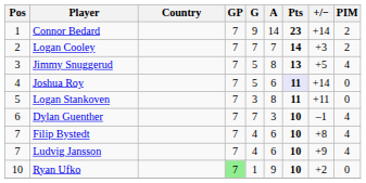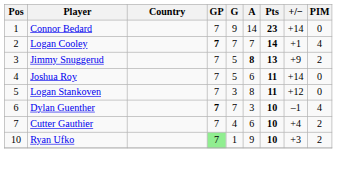Connor Bedard | PIM: 2 -> 0
Logan Cooley | GP: normal -> bold
Logan Cooley | +/−: +3 -> +1
Logan Cooley | PIM: 2 -> 4
Jimmy Snuggerud | A: normal -> bold
Jimmy Snuggerud | +/−: +5 -> +9
Jimmy Snuggerud | PIM: 4 -> 2
Joshua Roy | Pts: lavender background -> no background
Logan Stankoven | +/−: +11 -> +12
Dylan Guenther | GP: normal -> bold
- row: 7 | Filip Bystedt | 7 | 4 | 6 | 10 | +8 | 4
+ row: 7 | Cutter Gauthier | 7 | 4 | 6 | 10 | +4 | 2
- row: 7 | Ludvig Jansson | 7 | 4 | 6 | 10 | +9 | 4
Ryan Ufko | +/−: +2 -> +3
Ryan Ufko | PIM: 0 -> 2
